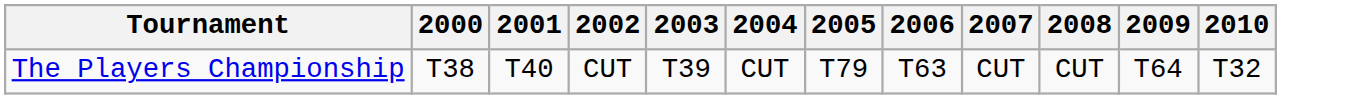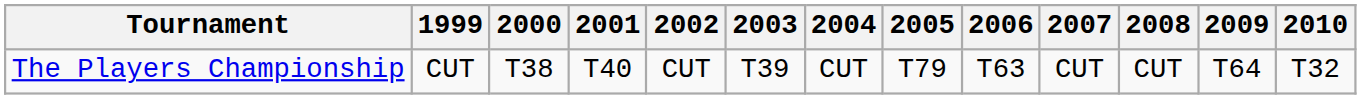+ column: 1999 | CUT
